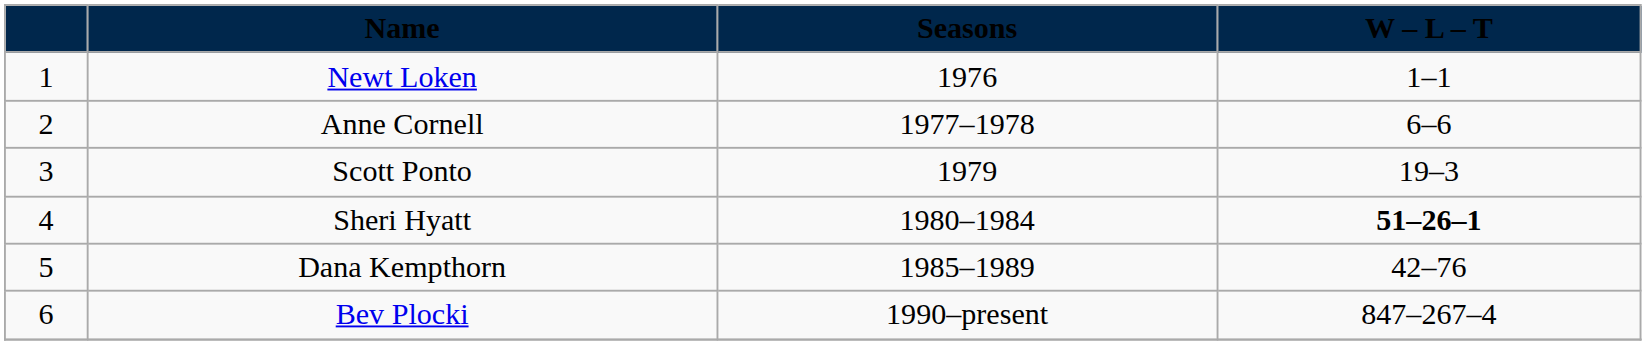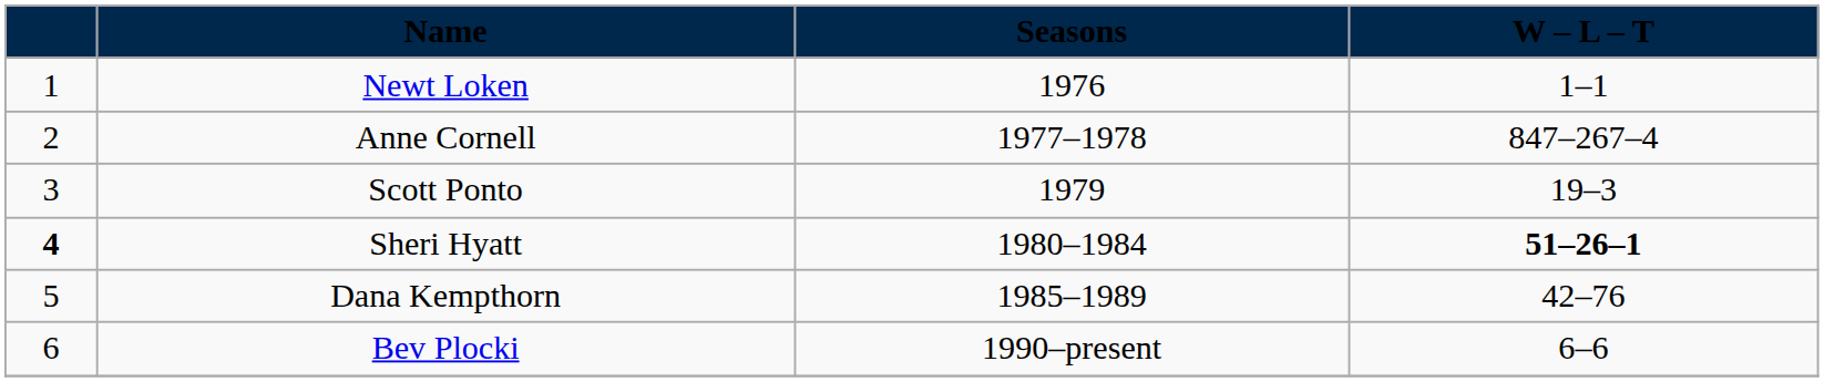Anne Cornell | W – L – T: 6–6 -> 847–267–4
Sheri Hyatt | column 1: normal -> bold
Bev Plocki | W – L – T: 847–267–4 -> 6–6
